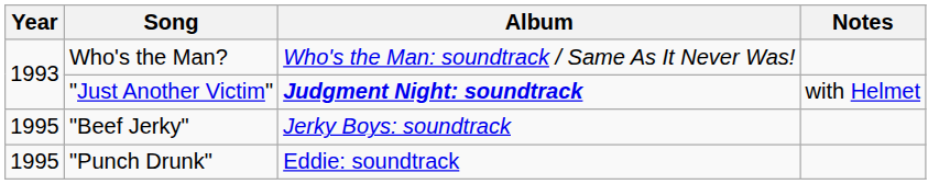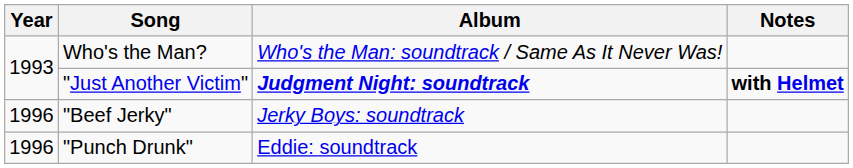"Just Another Victim" | Notes: normal -> bold
"Beef Jerky" | Year: 1995 -> 1996
"Punch Drunk" | Year: 1995 -> 1996
